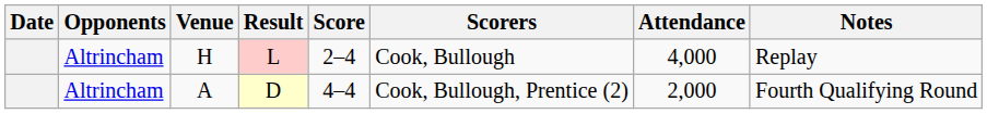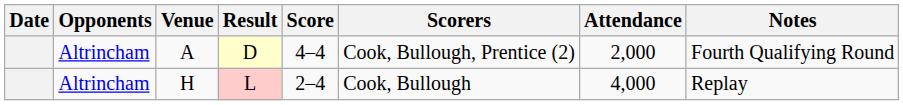rows swapped: A <-> H
